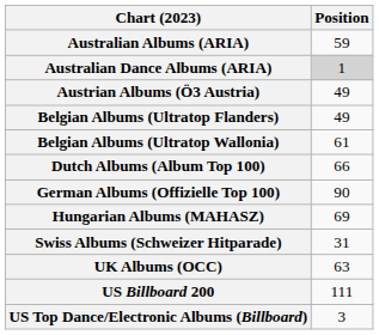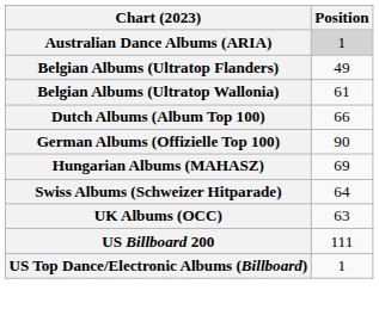- row: Australian Albums (ARIA) | 59
- row: Austrian Albums (Ö3 Austria) | 49
Swiss Albums (Schweizer Hitparade) | Position: 31 -> 64
US Top Dance/Electronic Albums (Billboard) | Position: 3 -> 1
